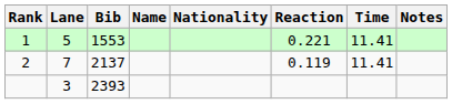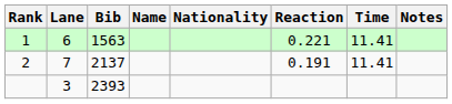1 | Lane: 5 -> 6
1 | Bib: 1553 -> 1563
2 | Reaction: 0.119 -> 0.191
